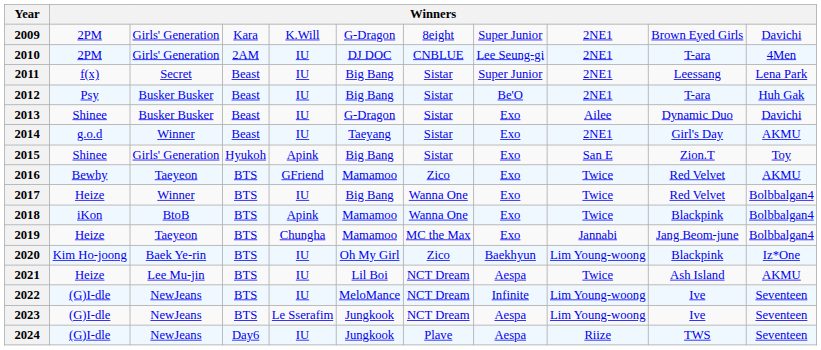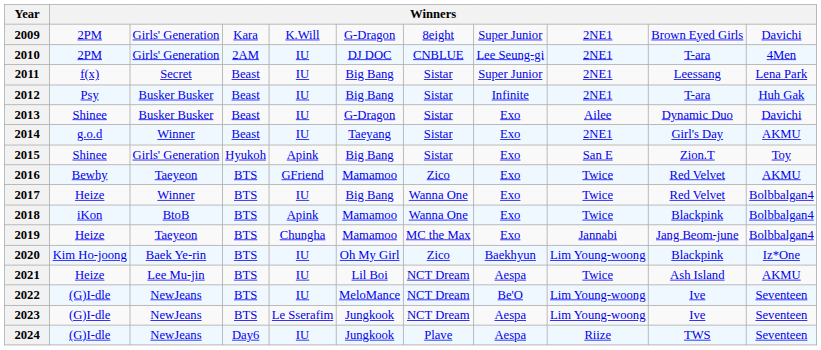2012 | column 8: Be'O -> Infinite
2022 | column 8: Infinite -> Be'O
